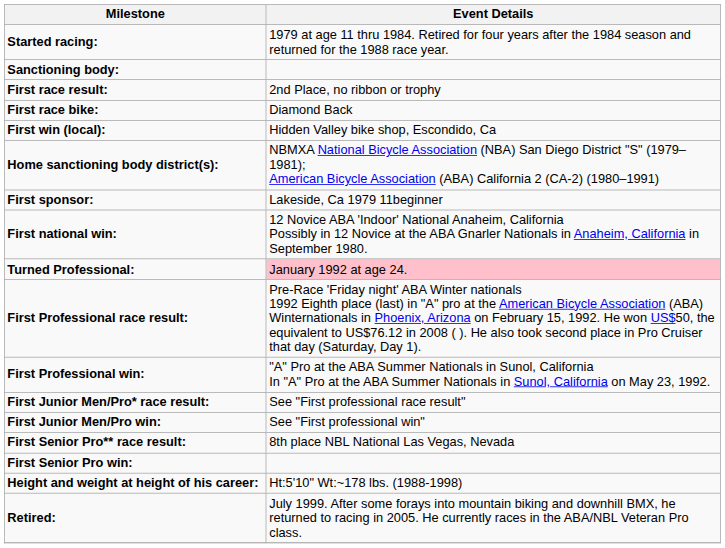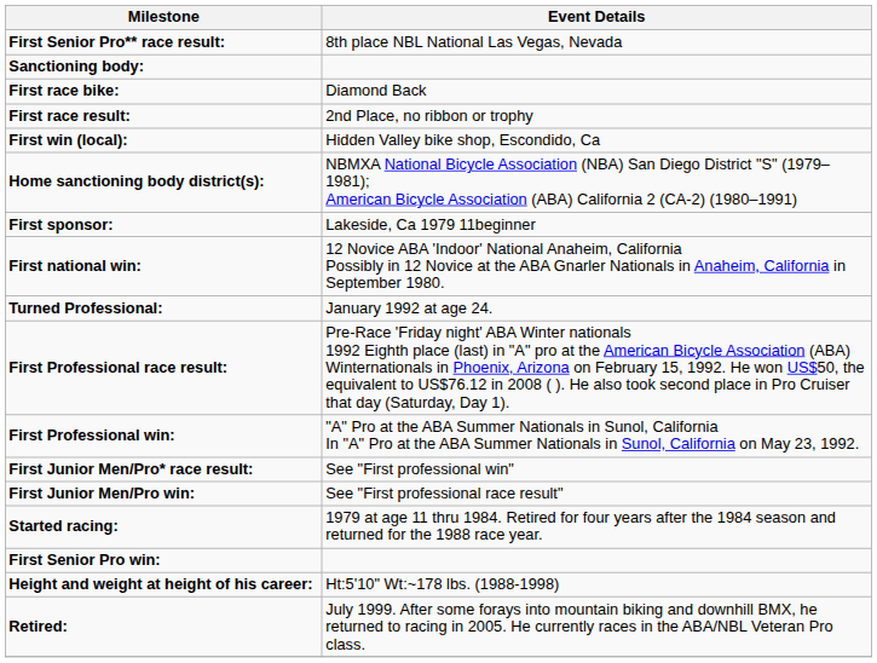rows swapped: Started racing: <-> First Senior Pro** race result:
rows swapped: First race bike: <-> First race result:
Turned Professional: | Event Details: pink background -> no background
First Junior Men/Pro* race result: | Event Details: See "First professional race result" -> See "First professional win"
First Junior Men/Pro win: | Event Details: See "First professional win" -> See "First professional race result"
